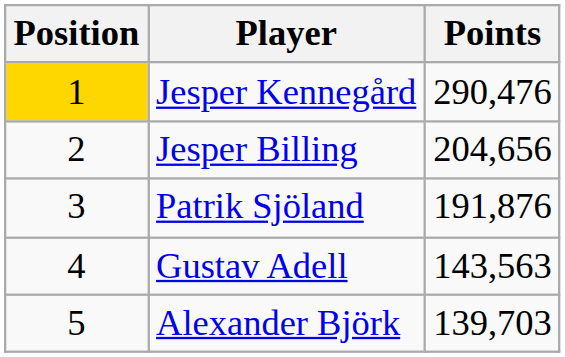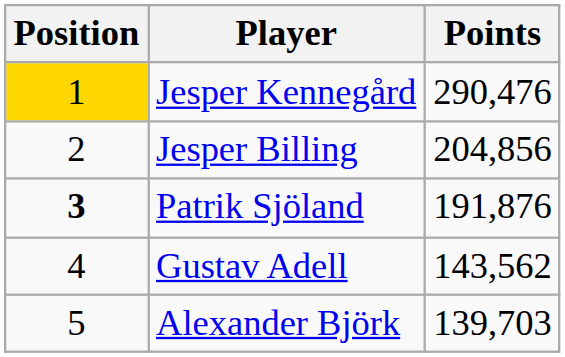Jesper Billing | Points: 204,656 -> 204,856
Patrik Sjöland | Position: normal -> bold
Gustav Adell | Points: 143,563 -> 143,562
